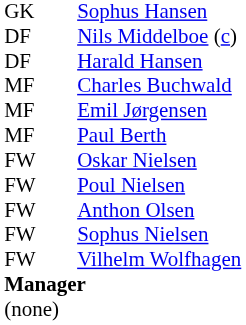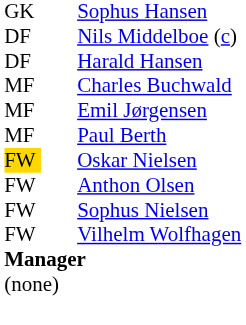Oskar Nielsen | column 1: no background -> gold background
- row: FW | Poul Nielsen
